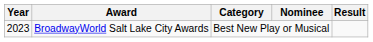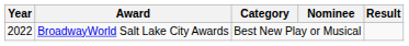BroadwayWorld Salt Lake City Awards | Year: 2023 -> 2022
